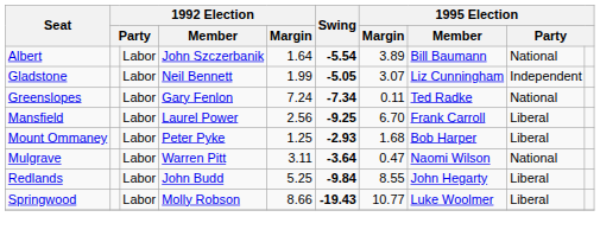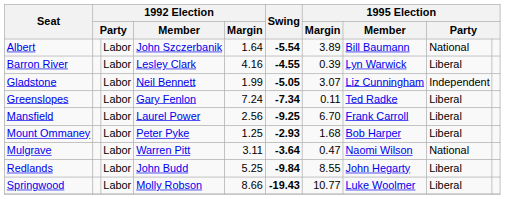+ row: Barron River | Labor | Lesley Clark | 4.16 | -4.55 | 0.39 | Lyn Warwick | Liberal
Greenslopes | column 9: National -> Liberal
